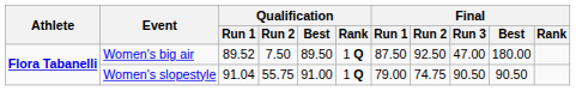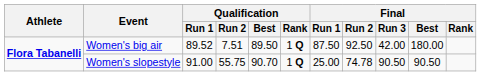Women's big air | Qualification / Run 2: 7.50 -> 7.51
Women's big air | Final / Run 3: 47.00 -> 42.00
Women's slopestyle | Qualification / Run 1: 91.04 -> 91.00
Women's slopestyle | Qualification / Best: 91.00 -> 90.70
Women's slopestyle | Final / Run 1: 79.00 -> 25.00
Women's slopestyle | Final / Run 2: 74.75 -> 74.78
